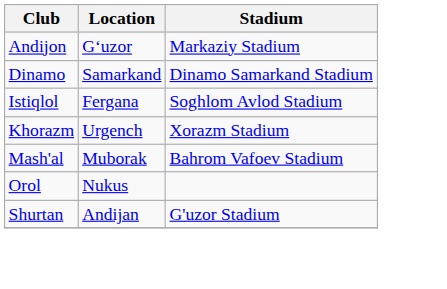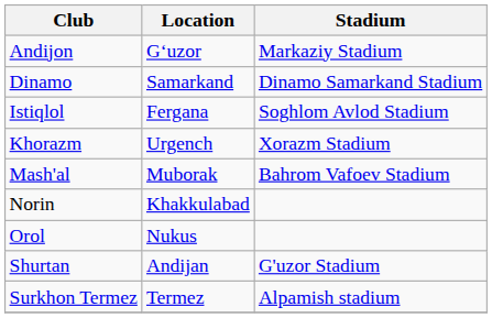+ row: Norin | Khakkulabad
+ row: Surkhon Termez | Termez | Alpamish stadium
